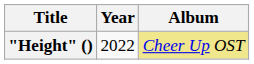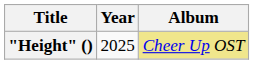"Height" () | Year: 2022 -> 2025
